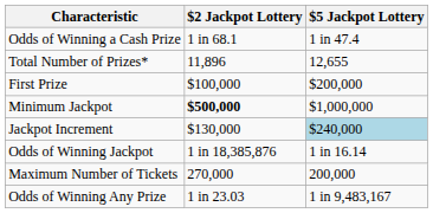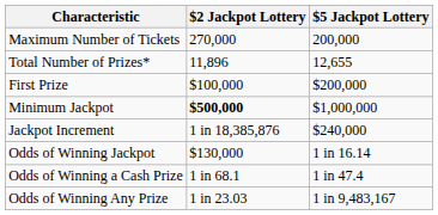rows swapped: Maximum Number of Tickets <-> Odds of Winning a Cash Prize
Jackpot Increment | $2 Jackpot Lottery: $130,000 -> 1 in 18,385,876
Jackpot Increment | $5 Jackpot Lottery: lightblue background -> no background
Odds of Winning Jackpot | $2 Jackpot Lottery: 1 in 18,385,876 -> $130,000
